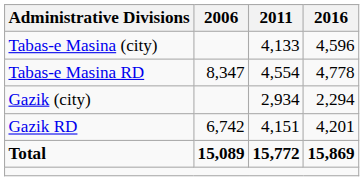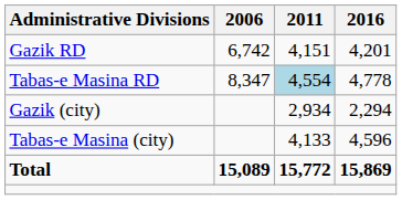rows swapped: Gazik RD <-> Tabas-e Masina (city)
Tabas-e Masina RD | 2011: no background -> lightblue background
